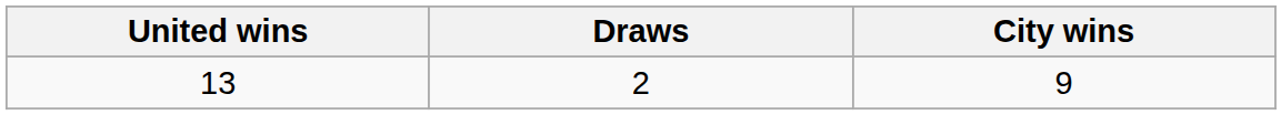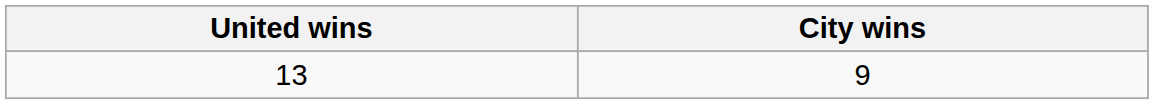- column: Draws | 2
